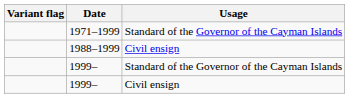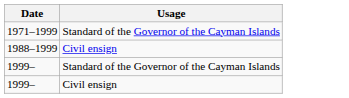- column: Variant flag
